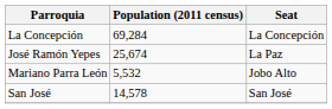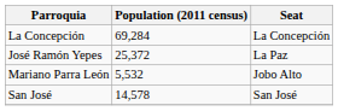José Ramón Yepes | Population (2011 census): 25,674 -> 25,372
